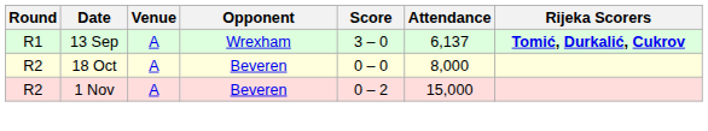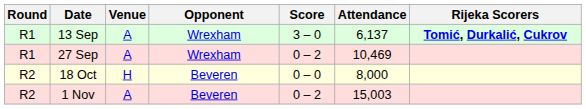+ row: R1 | 27 Sep | A | Wrexham | 0 – 2 | 10,469
18 Oct | Venue: A -> H
1 Nov | Attendance: 15,000 -> 15,003
